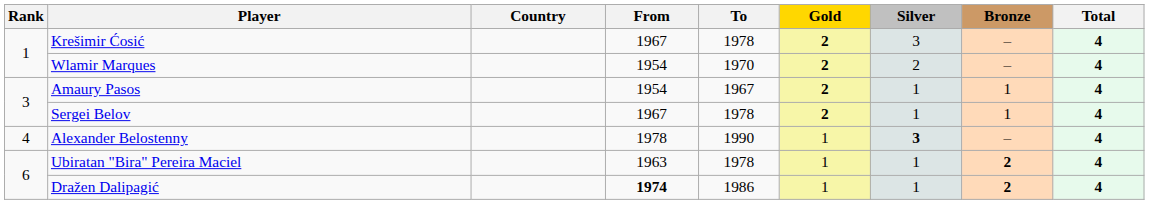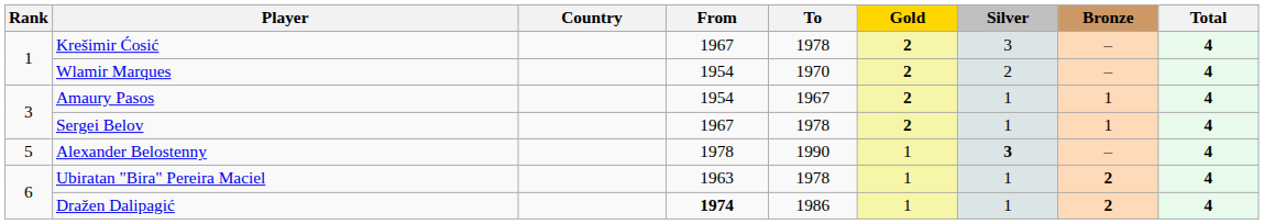Alexander Belostenny | Rank: 4 -> 5
